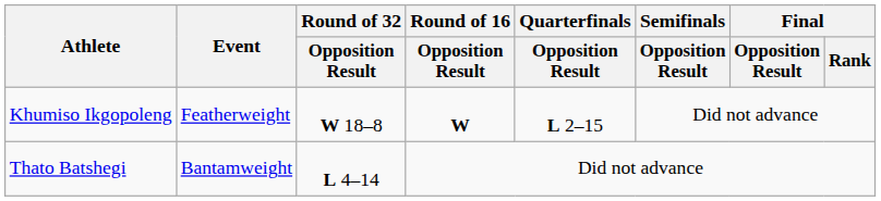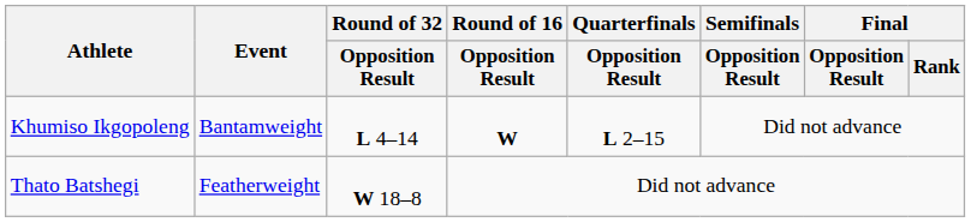Khumiso Ikgopoleng | Event: Featherweight -> Bantamweight
Khumiso Ikgopoleng | Round of 32 / Opposition Result: W 18–8 -> L 4–14
Thato Batshegi | Event: Bantamweight -> Featherweight
Thato Batshegi | Round of 32 / Opposition Result: L 4–14 -> W 18–8
